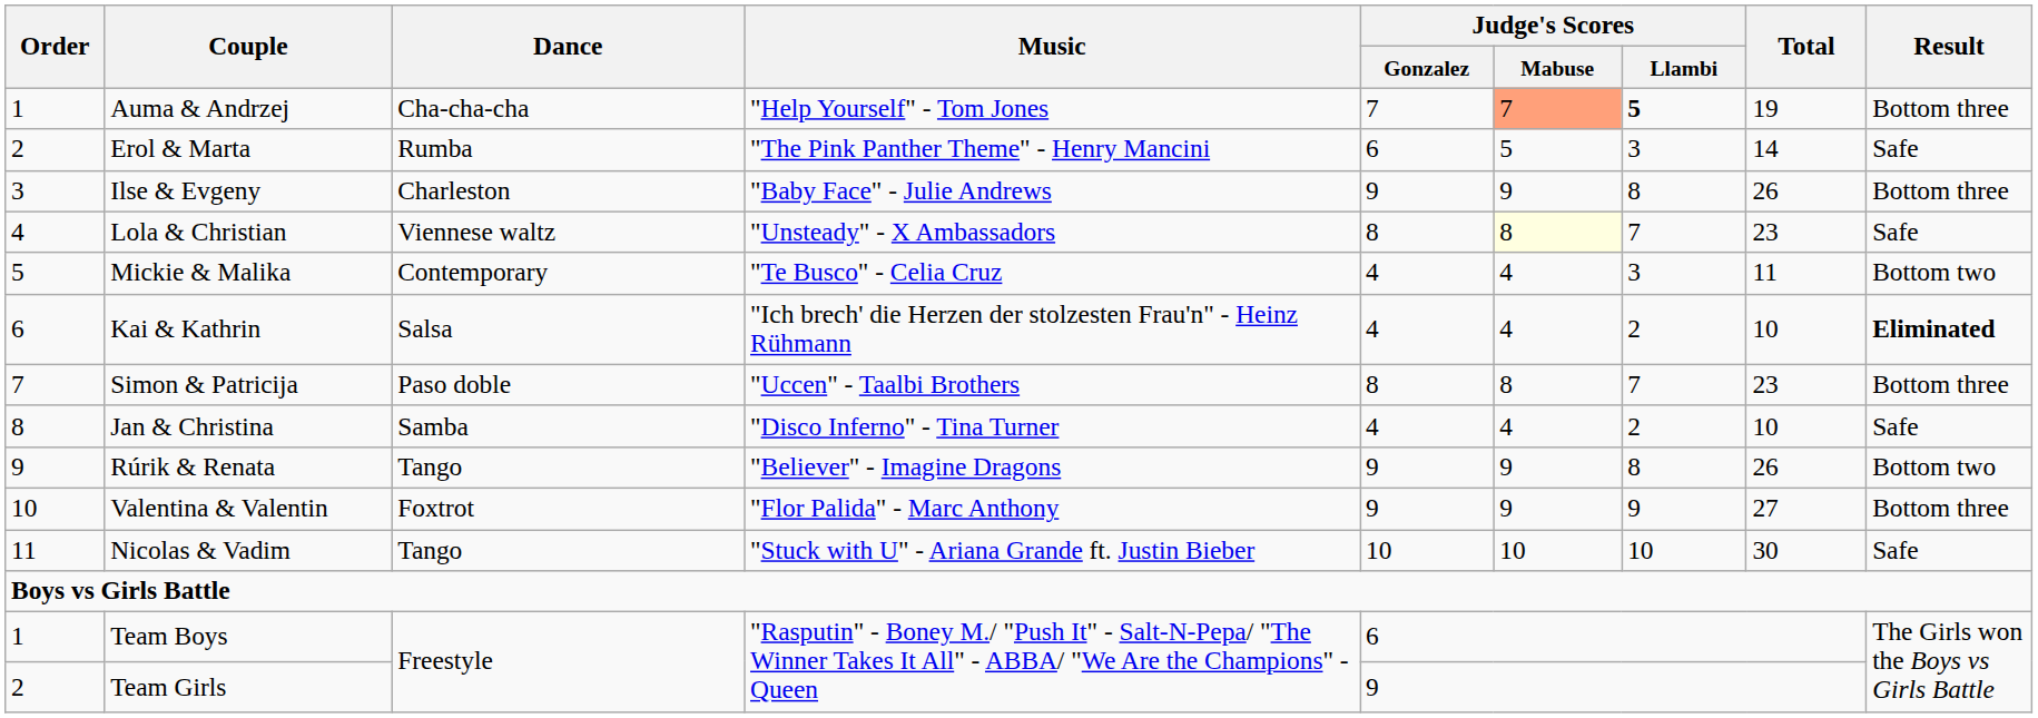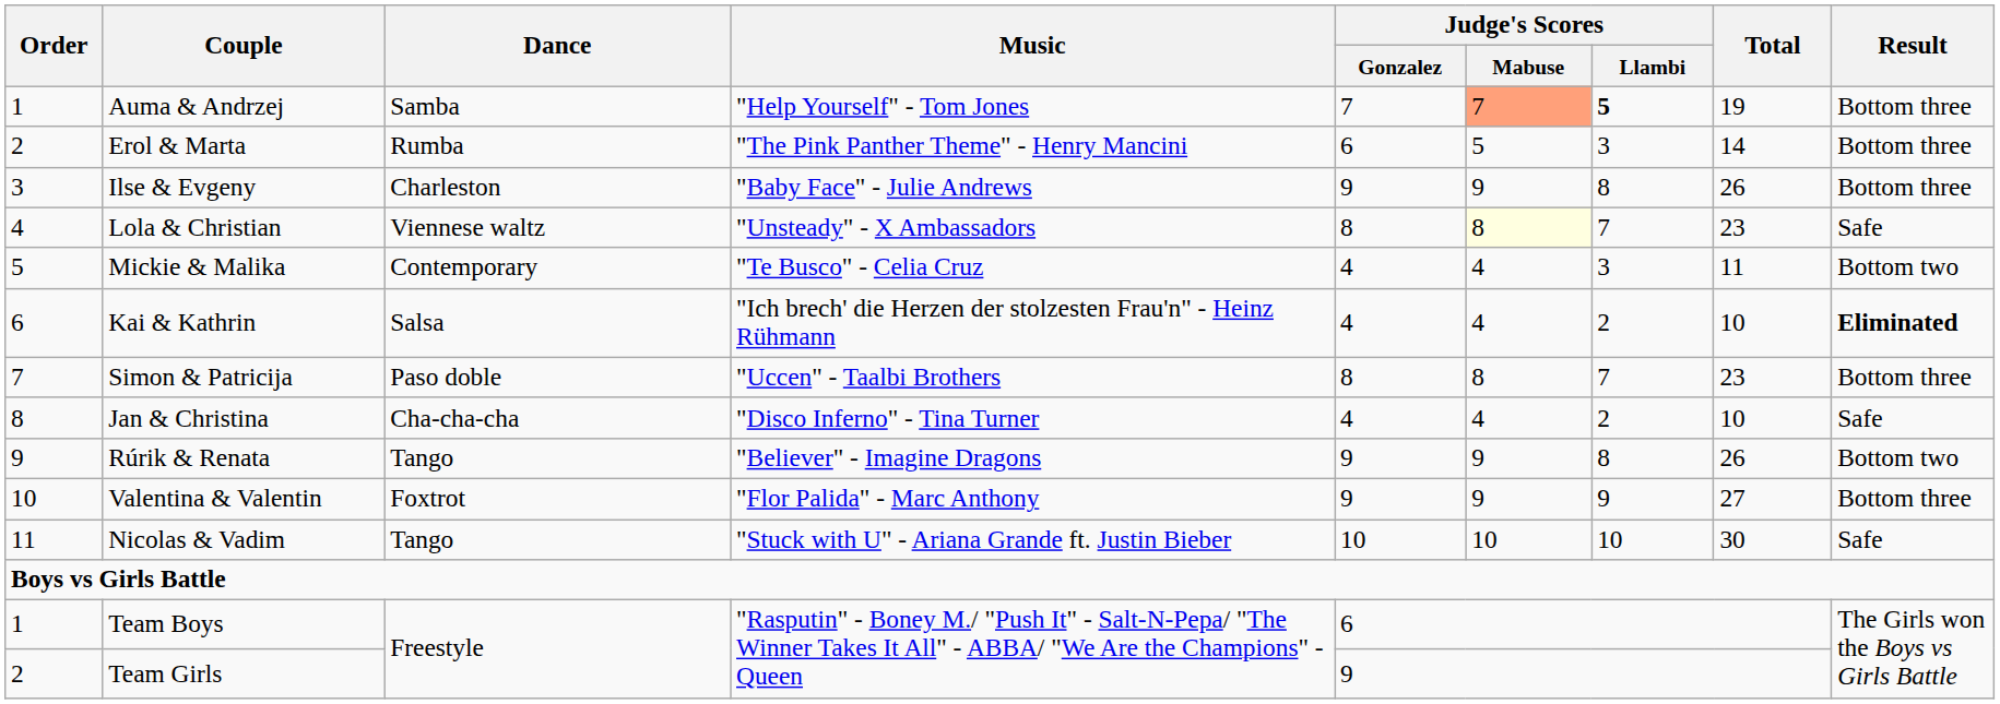Auma & Andrzej | Dance: Cha-cha-cha -> Samba
Erol & Marta | Result: Safe -> Bottom three
Jan & Christina | Dance: Samba -> Cha-cha-cha
